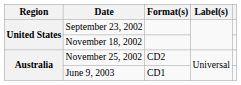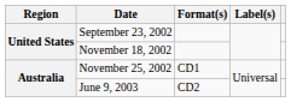November 25, 2002 | Format(s): CD2 -> CD1
June 9, 2003 | Format(s): CD1 -> CD2
